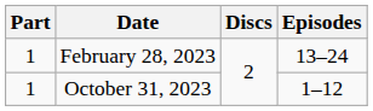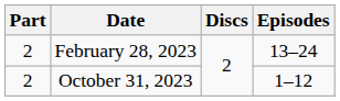February 28, 2023 | Part: 1 -> 2
October 31, 2023 | Part: 1 -> 2
